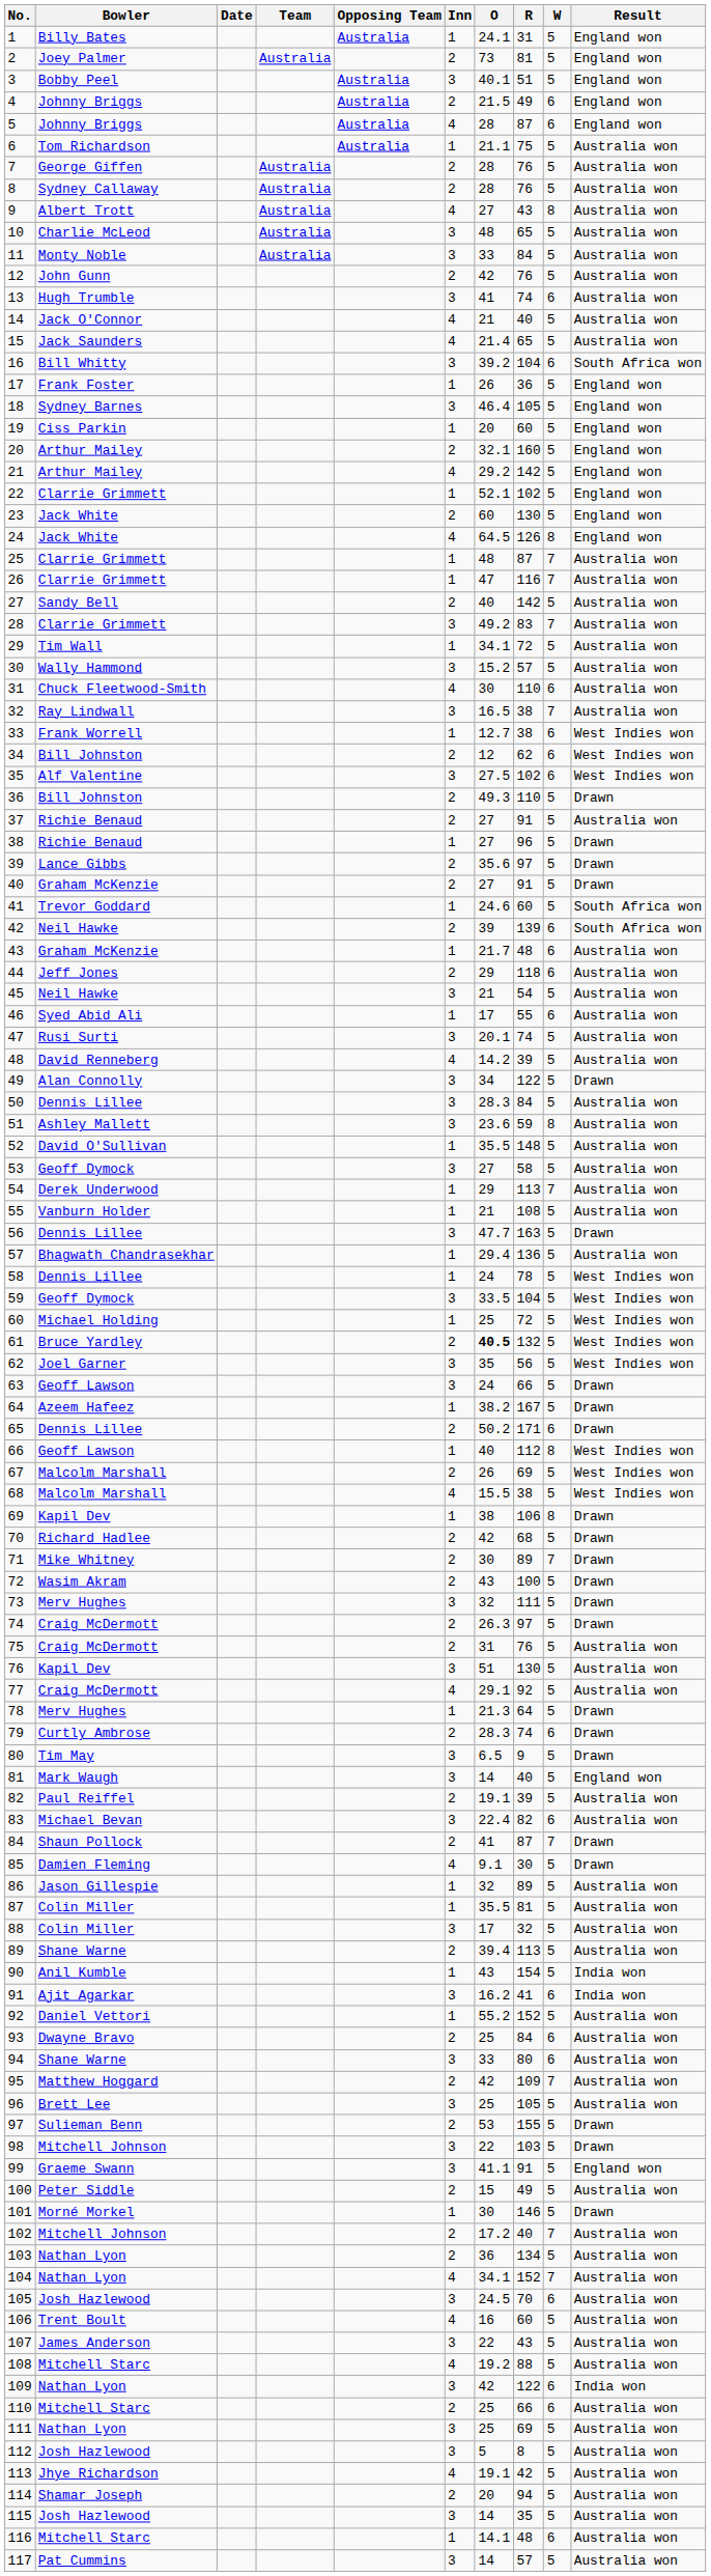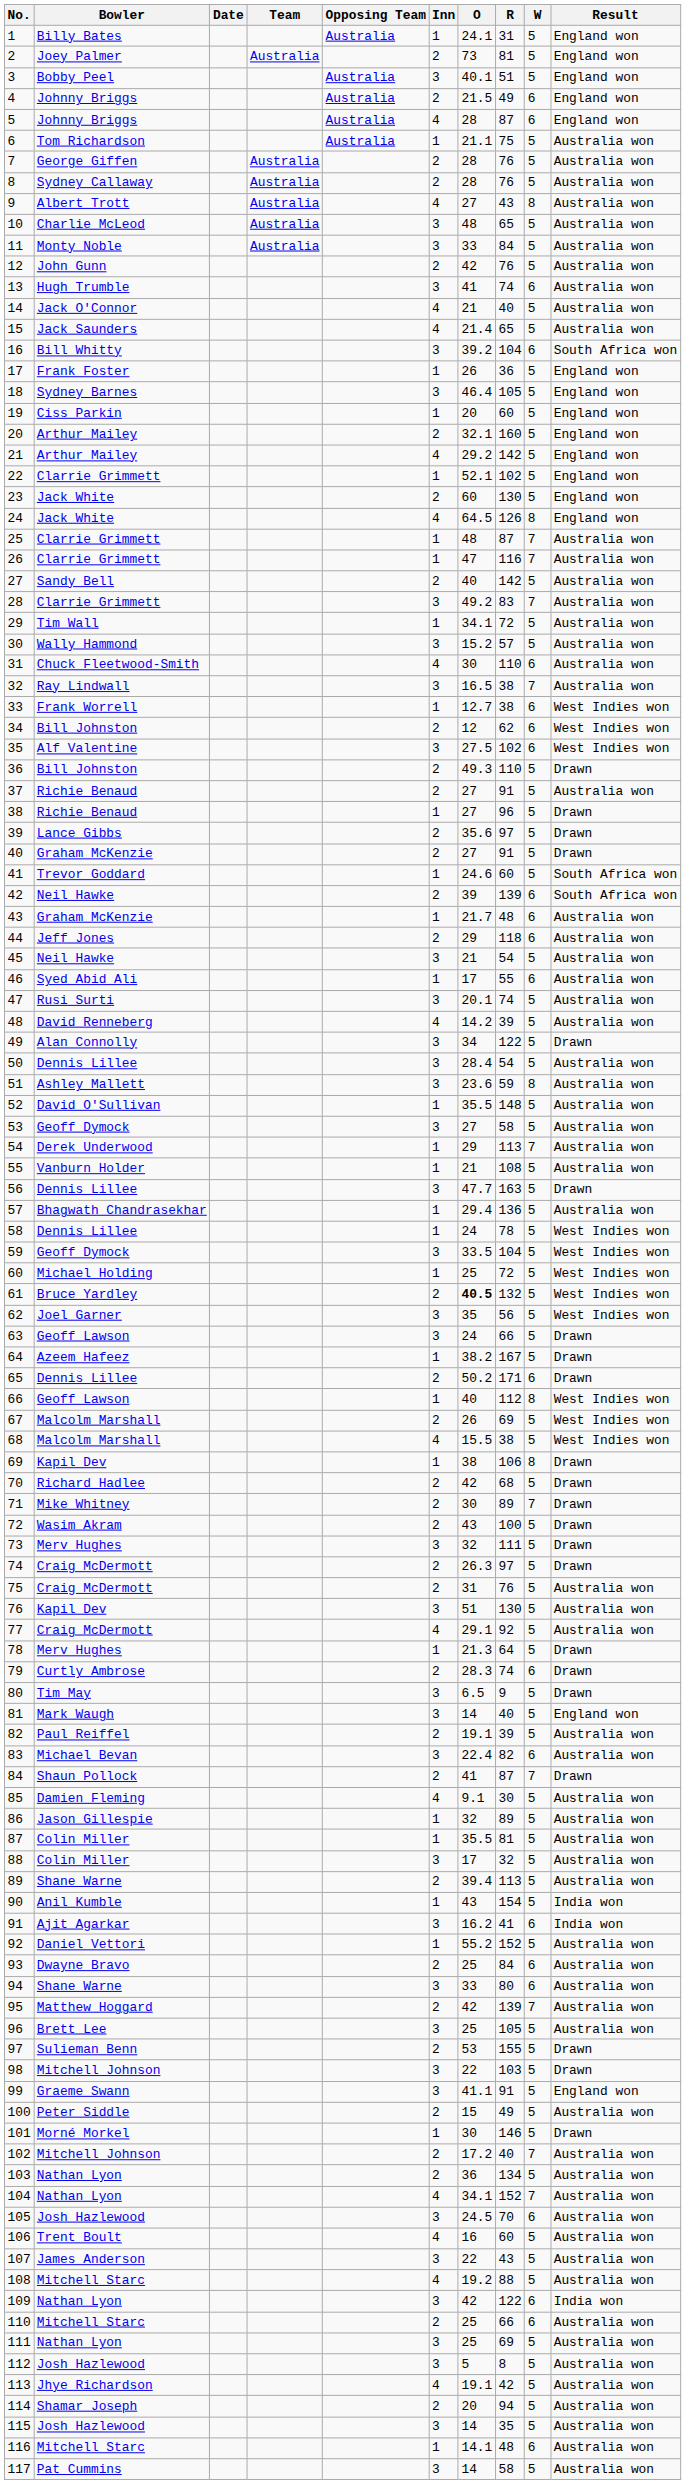50 | O: 28.3 -> 28.4
50 | R: 84 -> 54
85 | Result: Drawn -> Australia won
95 | R: 109 -> 139
117 | R: 57 -> 58
